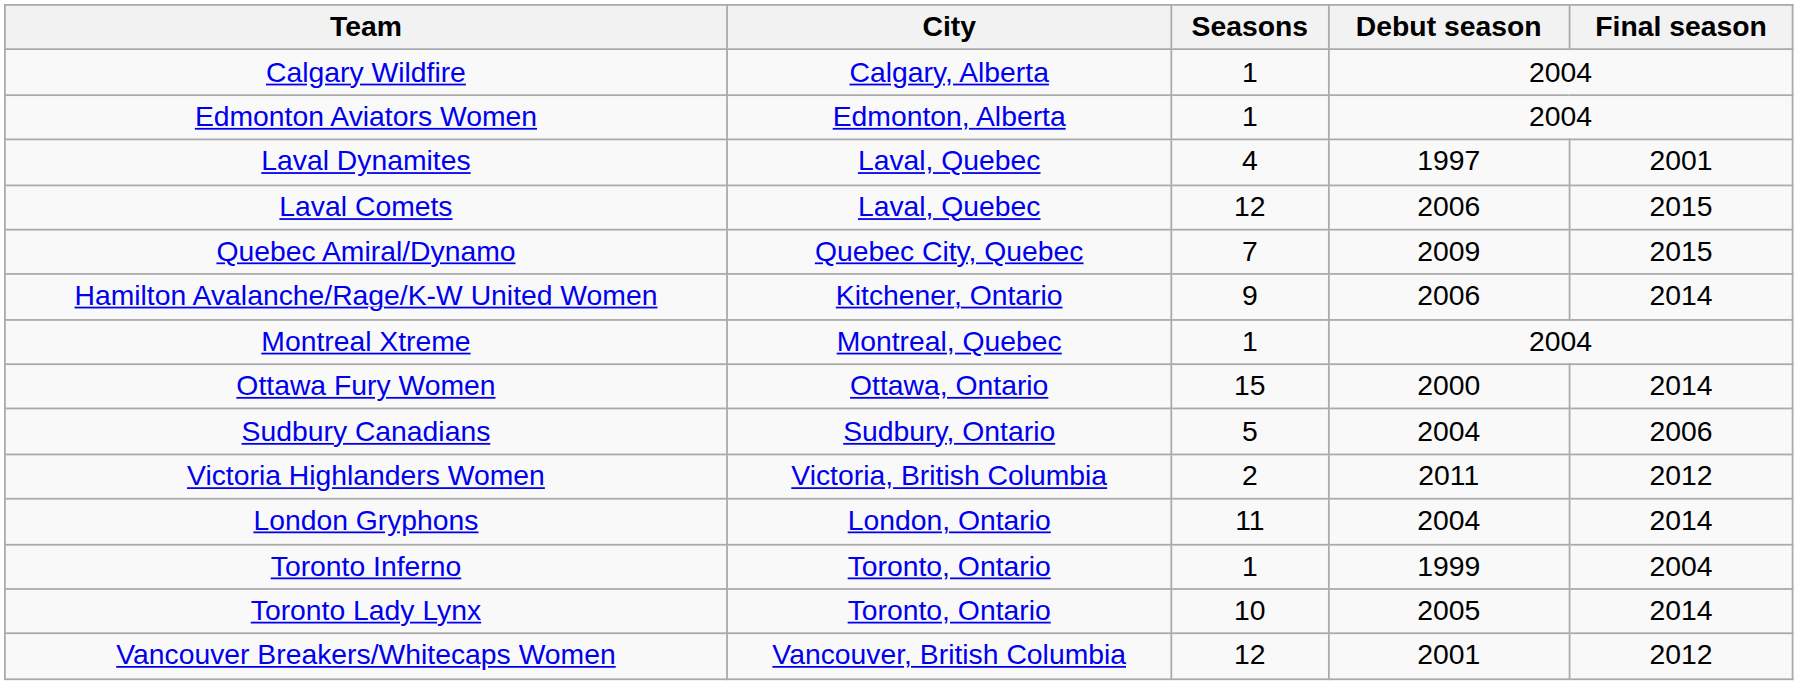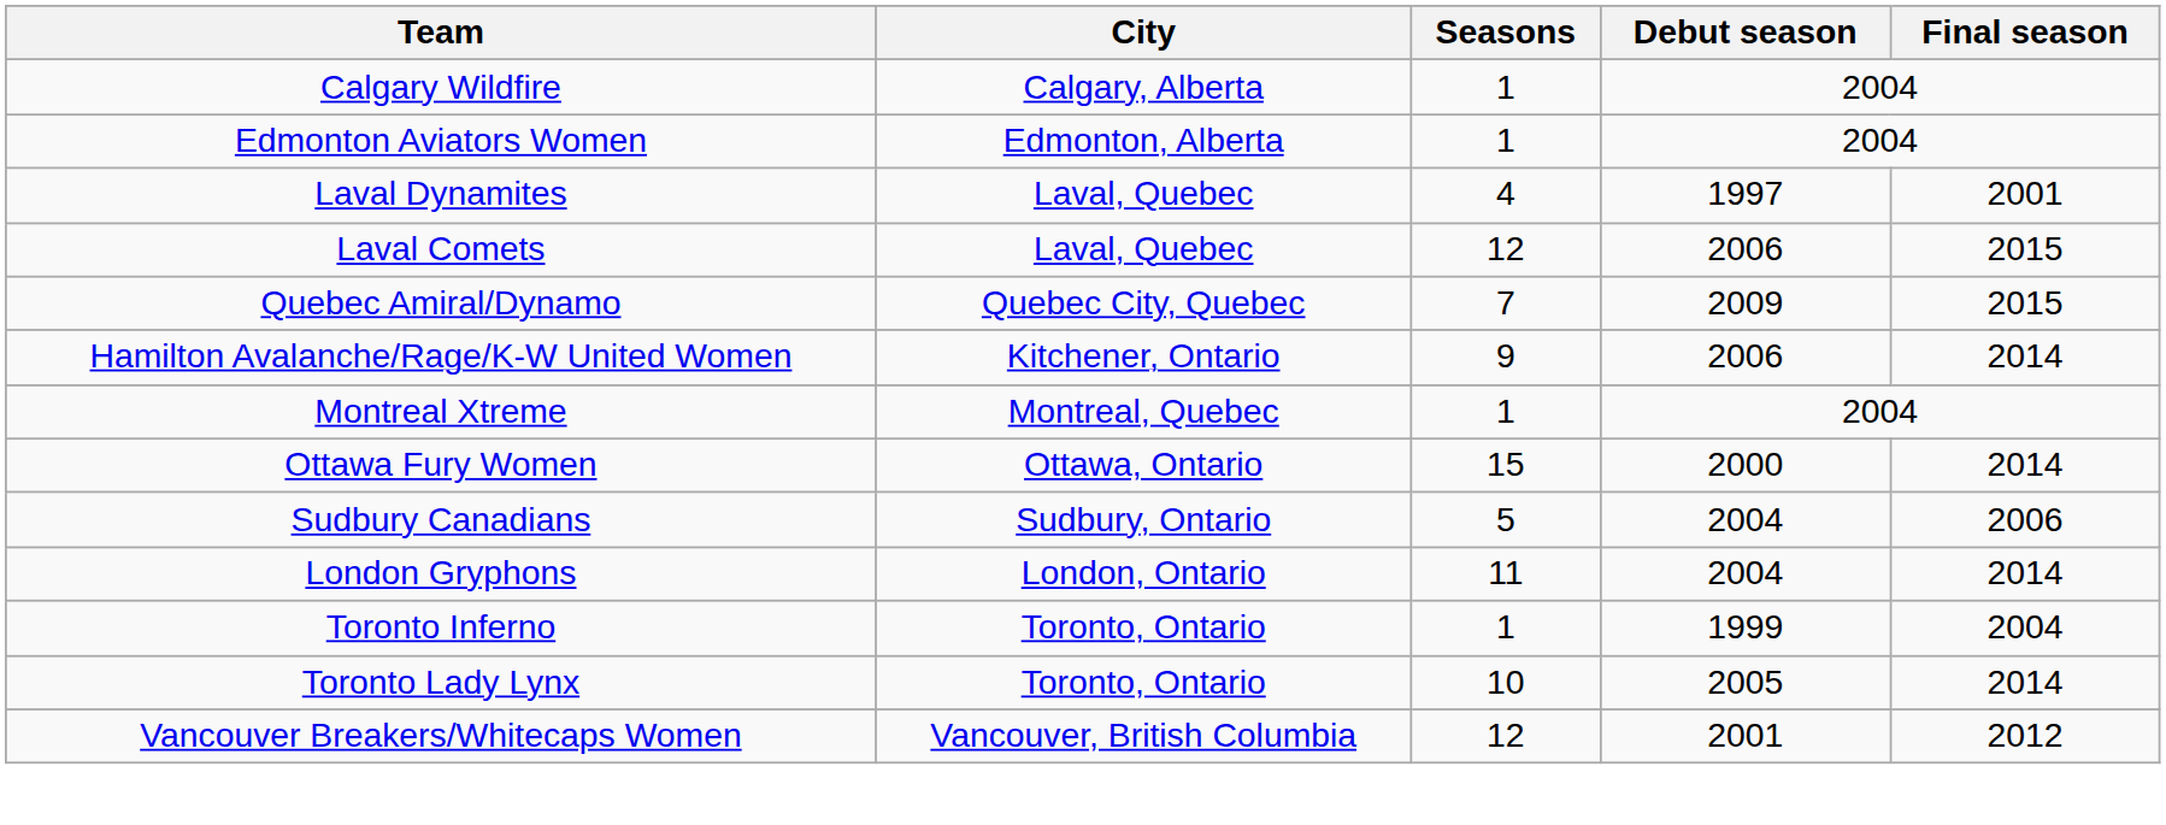- row: Victoria Highlanders Women | Victoria, British Columbia | 2 | 2011 | 2012
